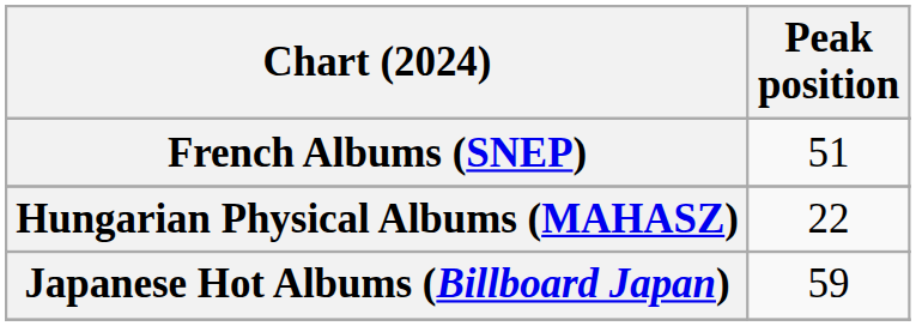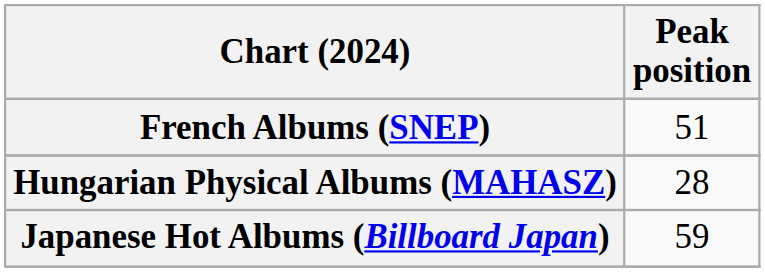Hungarian Physical Albums (MAHASZ) | Peak position: 22 -> 28
